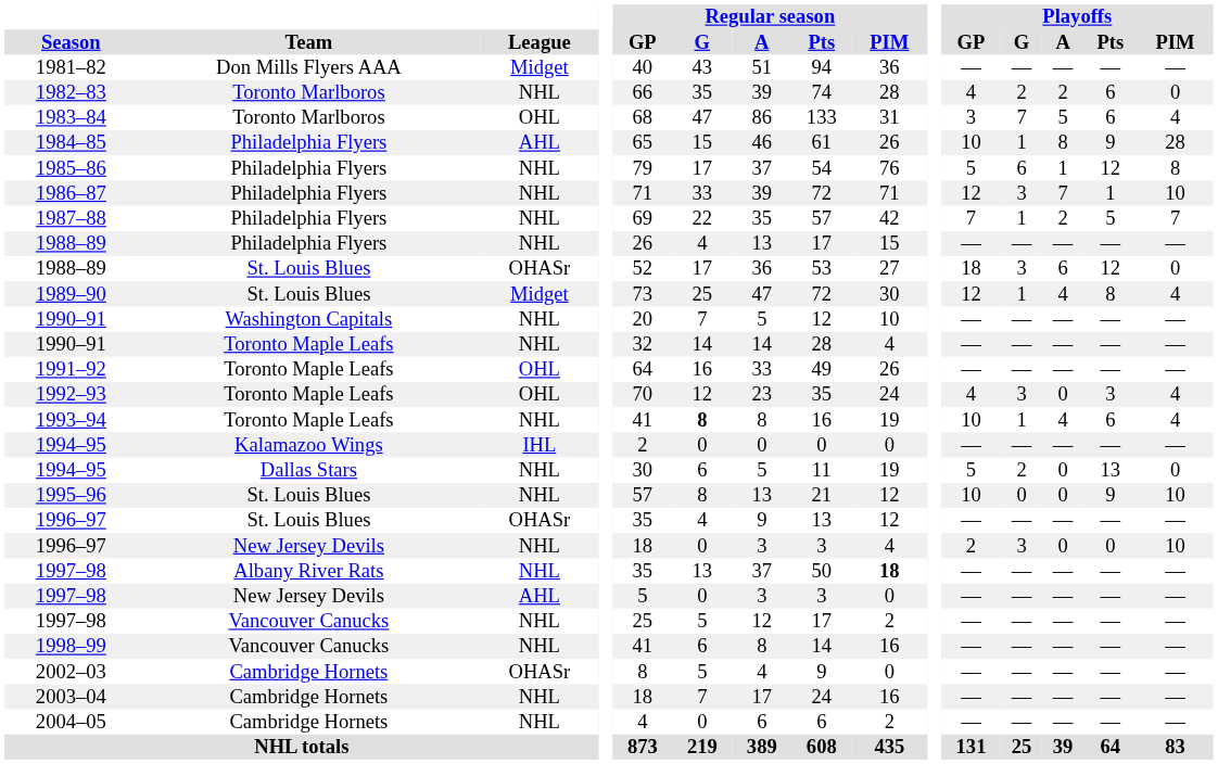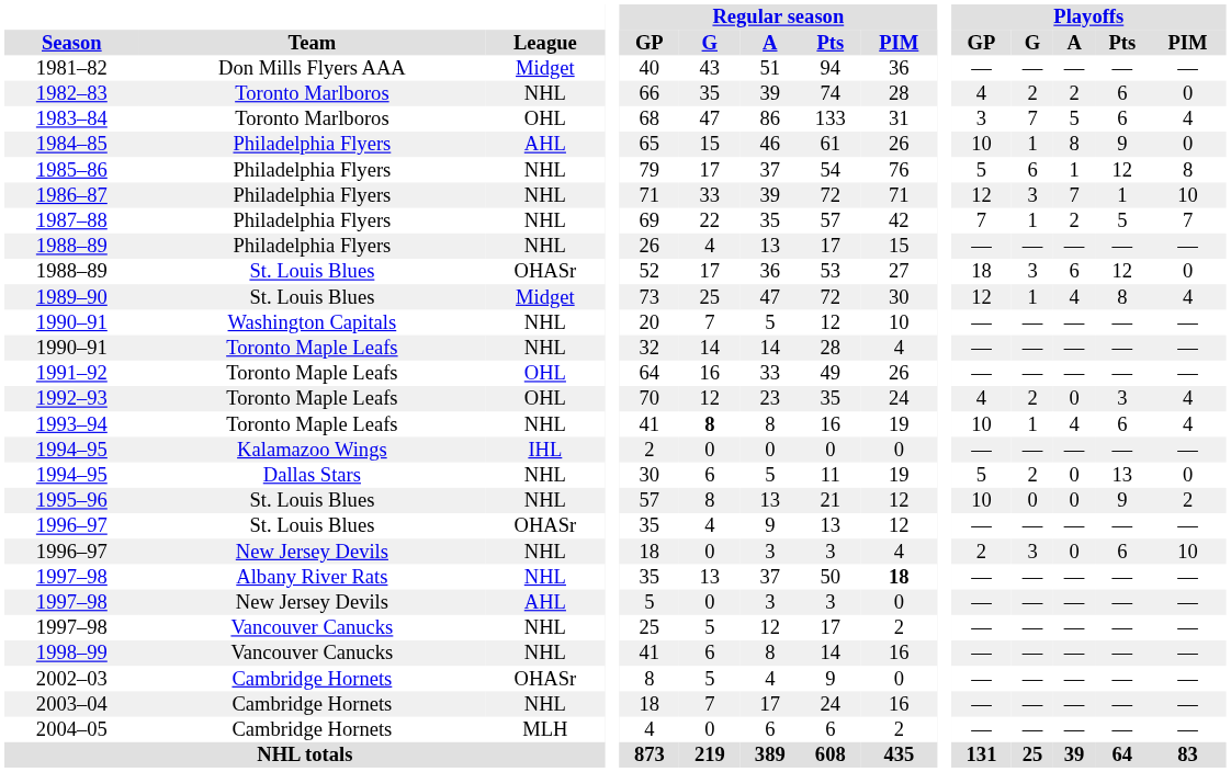1984–85 | Playoffs / PIM: 28 -> 0
1992–93 | Playoffs / G: 3 -> 2
1995–96 | Playoffs / PIM: 10 -> 2
1996–97 / New Jersey Devils | Playoffs / Pts: 0 -> 6
2004–05 | League: NHL -> MLH
